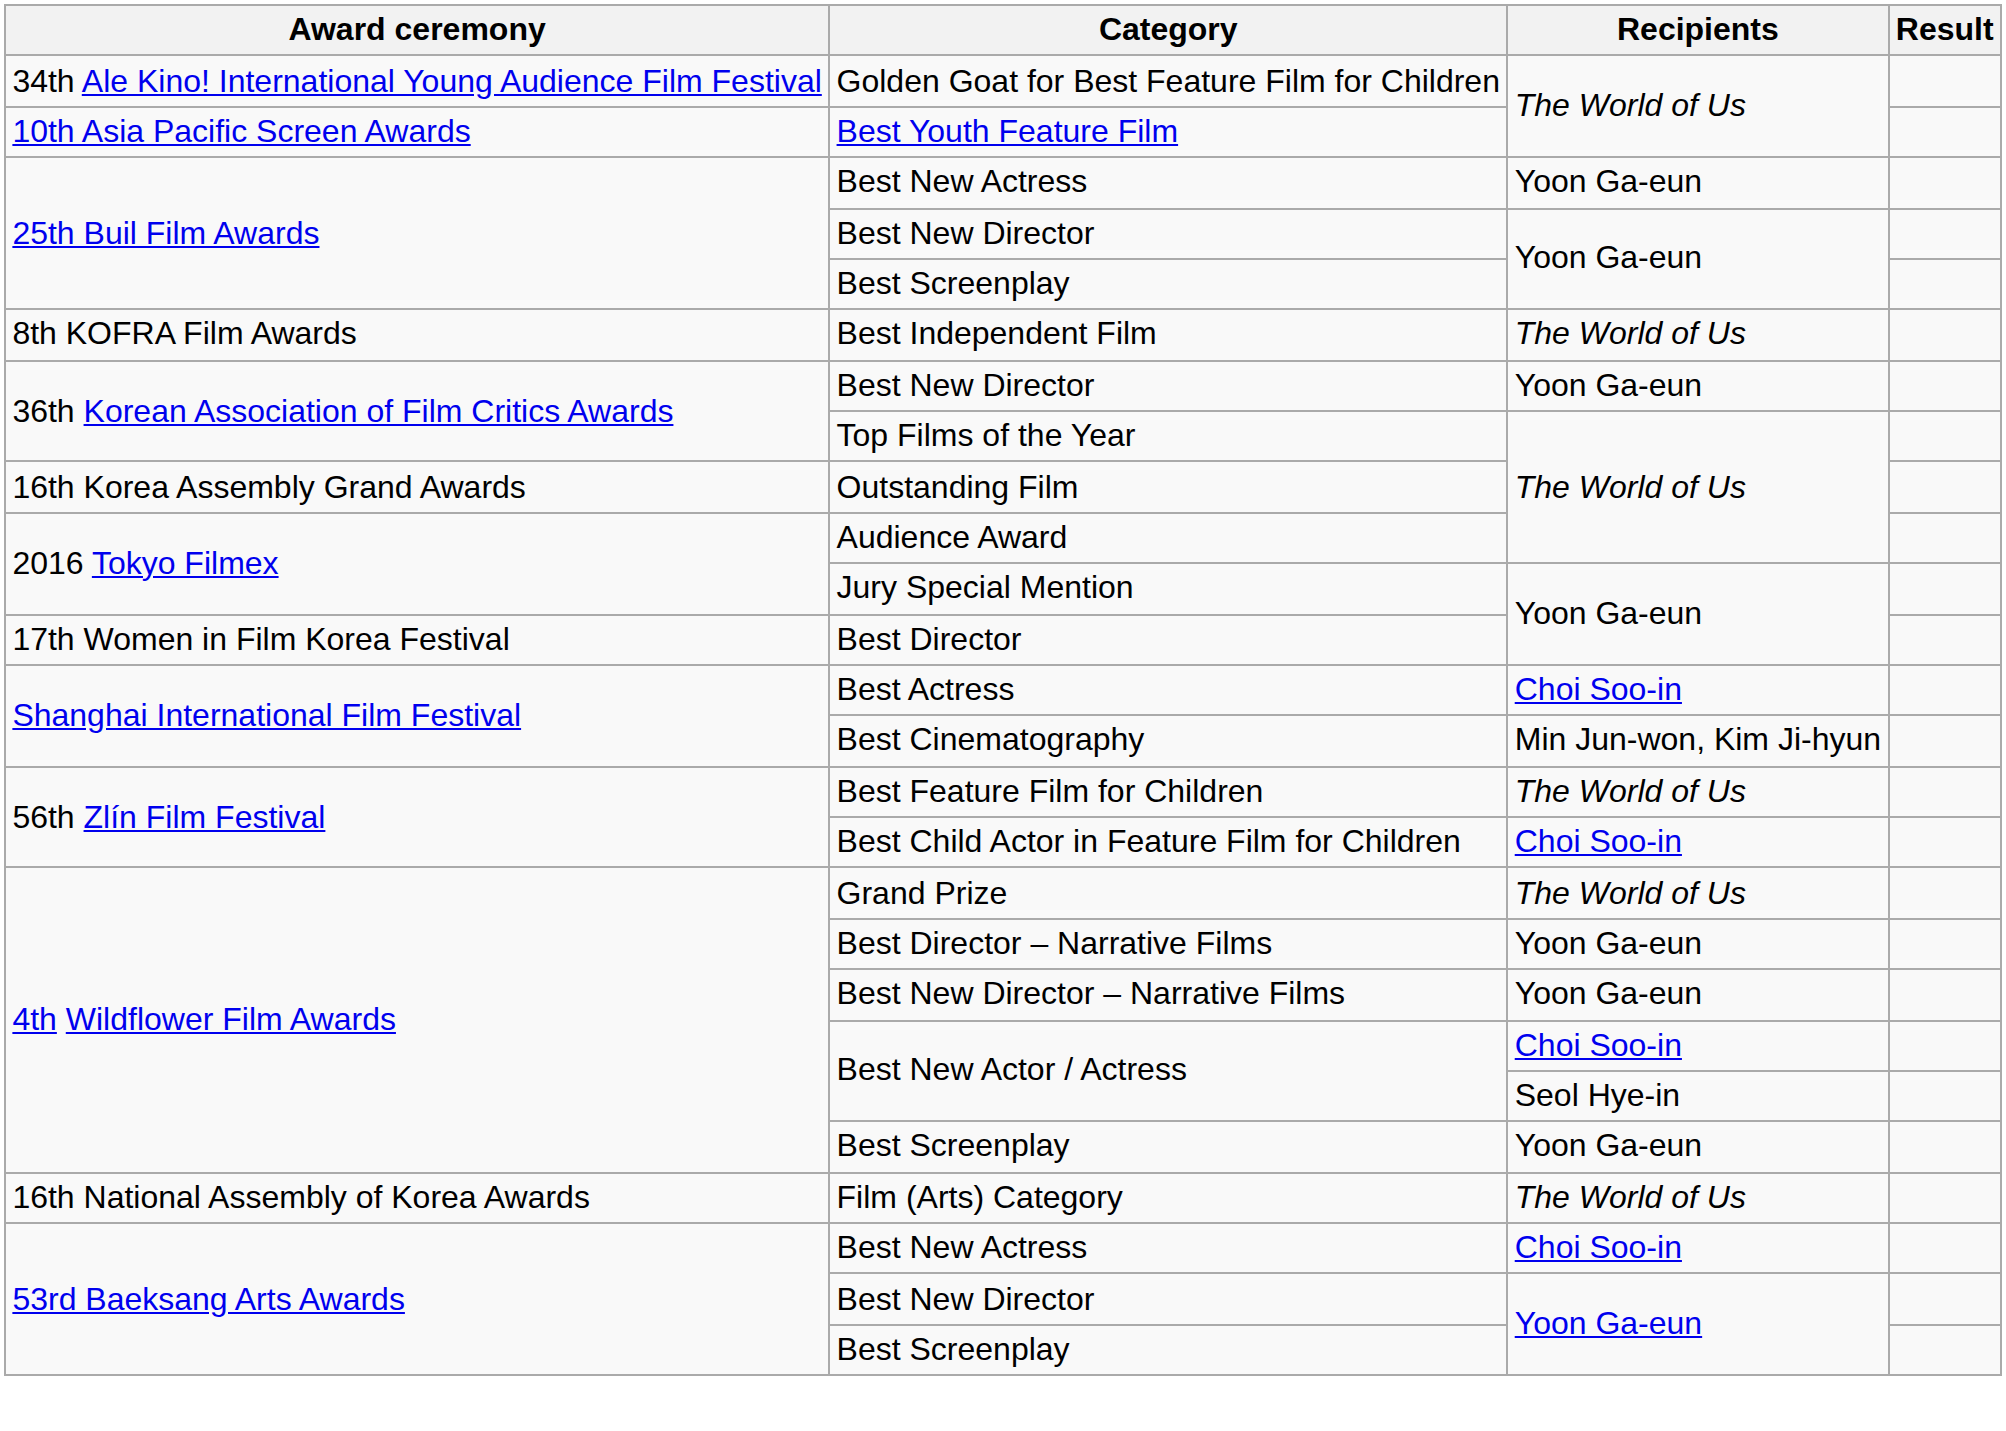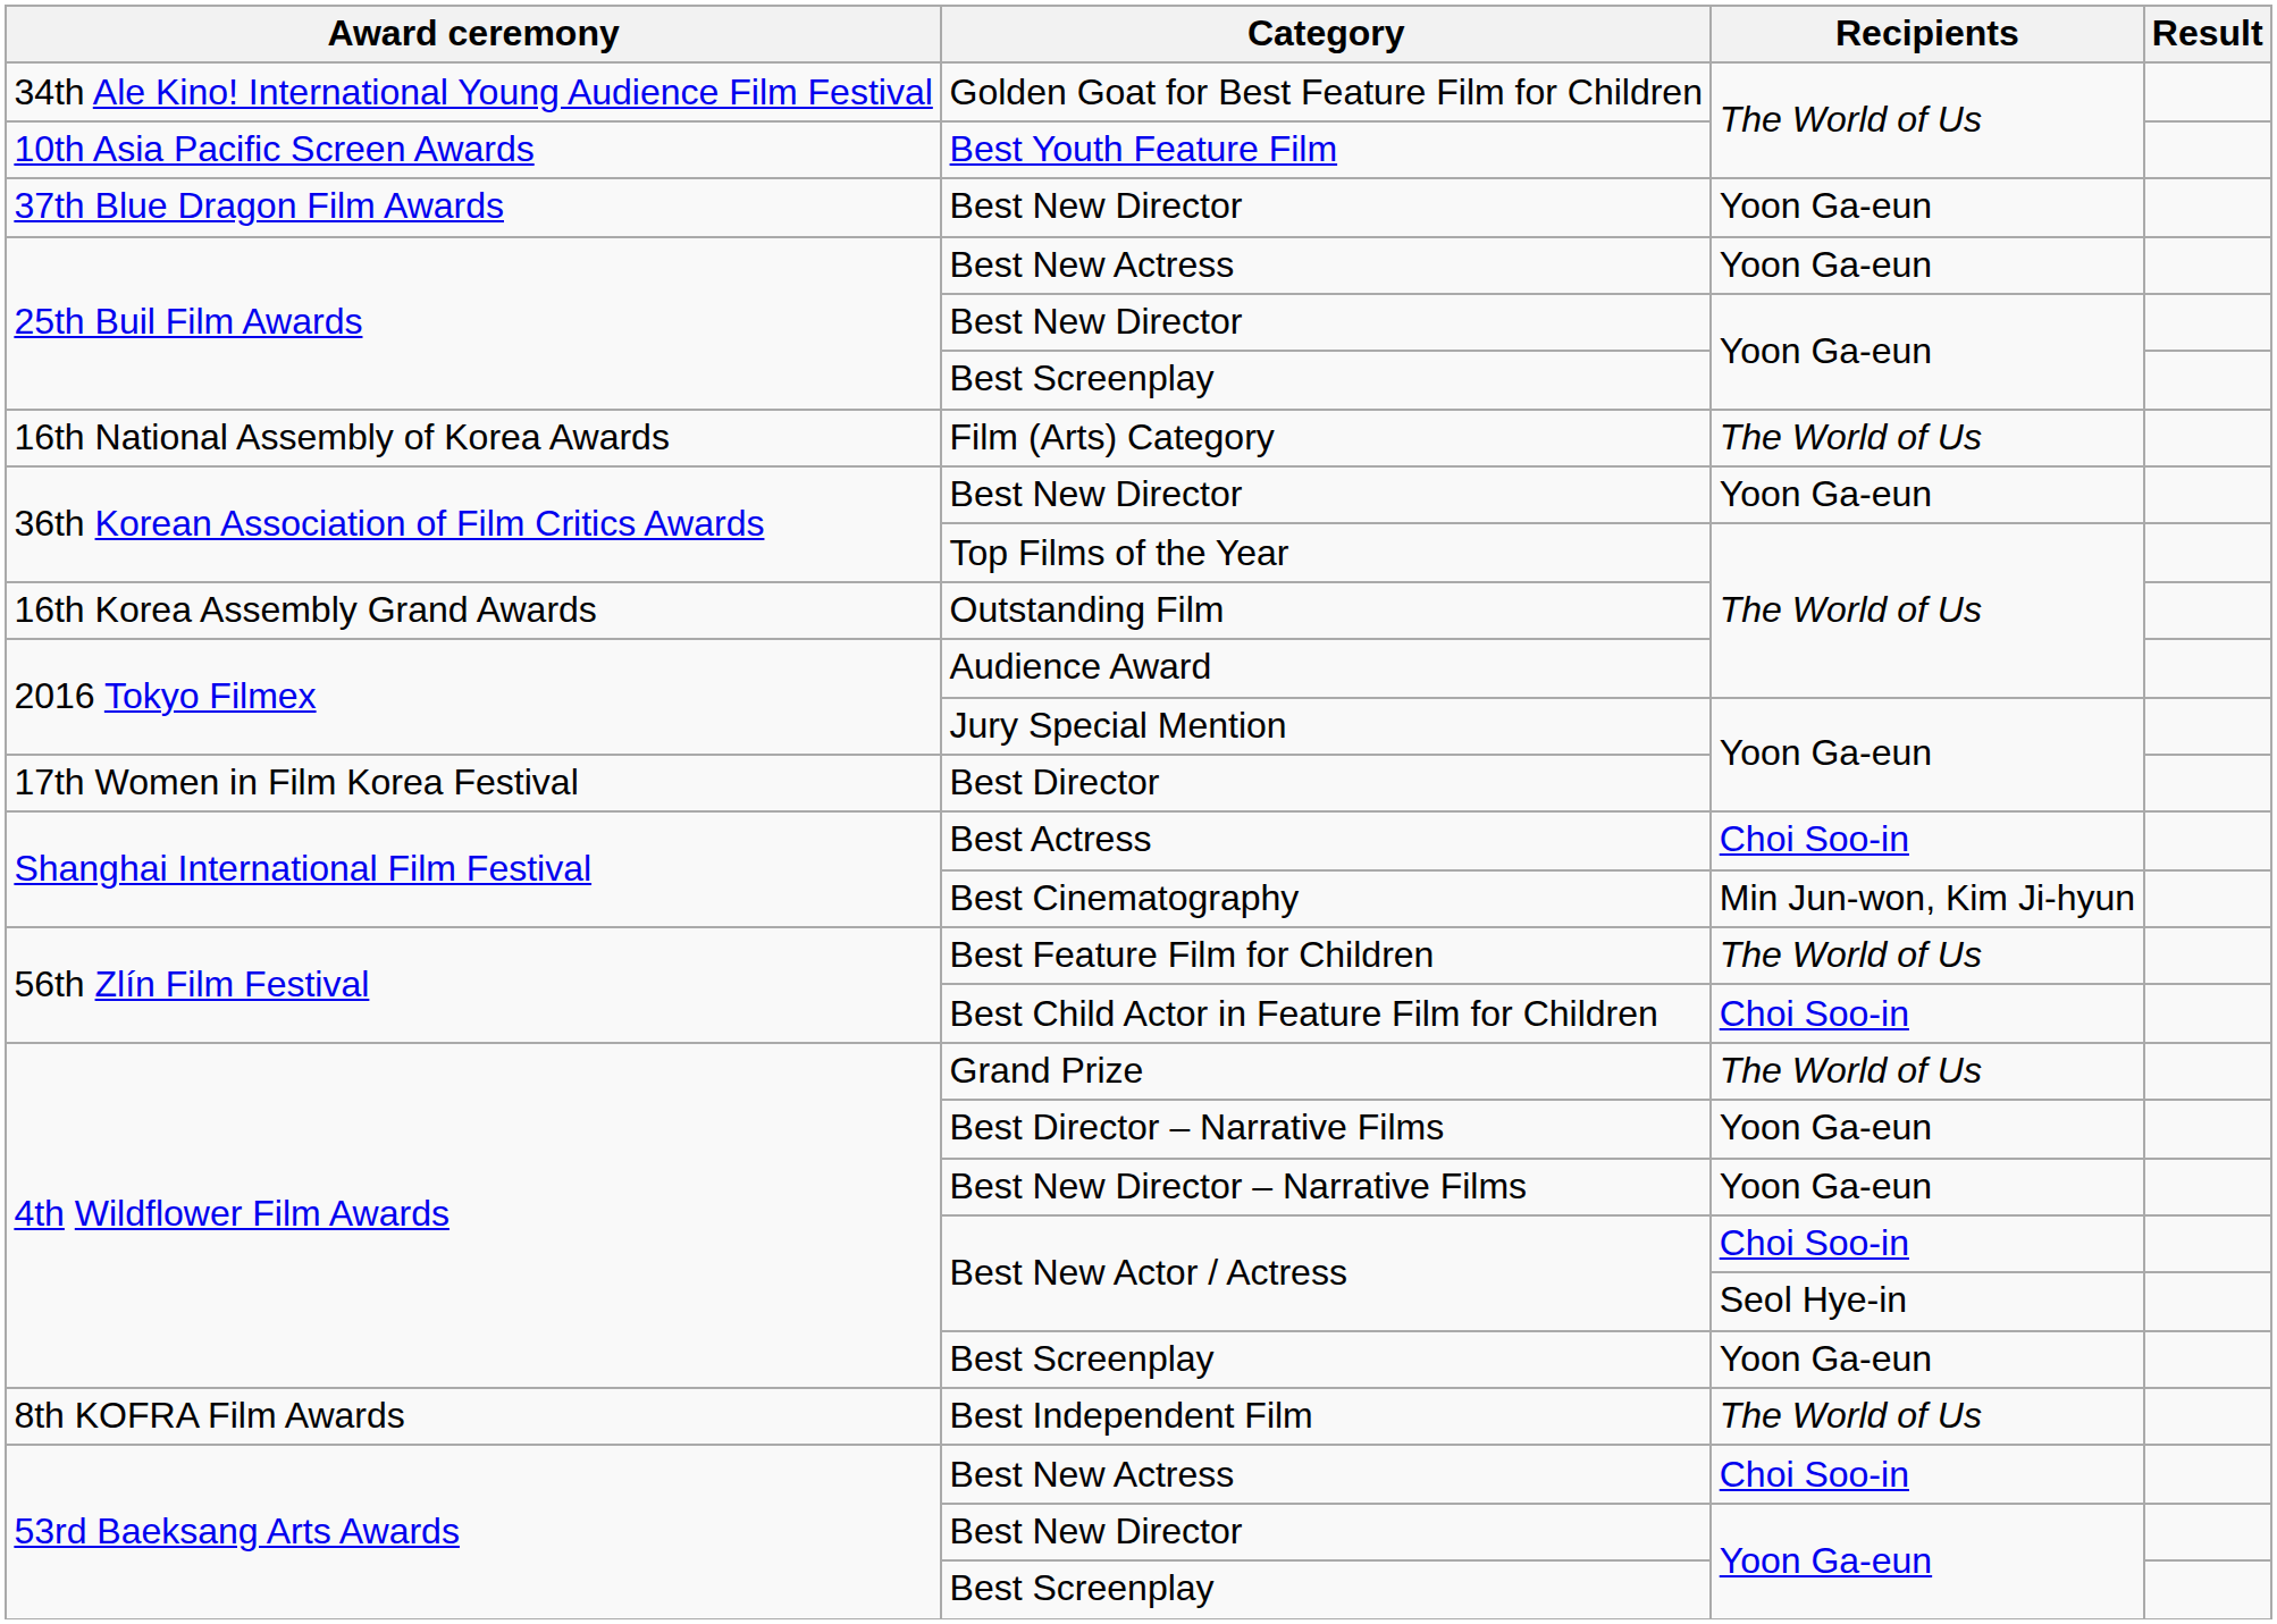+ row: 37th Blue Dragon Film Awards | Best New Director | Yoon Ga-eun
rows swapped: Best Independent Film <-> Film (Arts) Category
